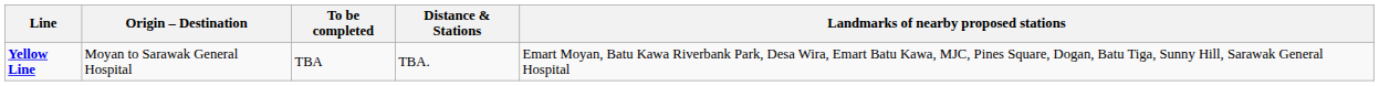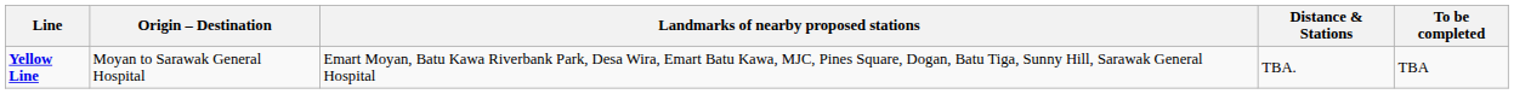columns swapped: Landmarks of nearby proposed stations <-> To be completed
